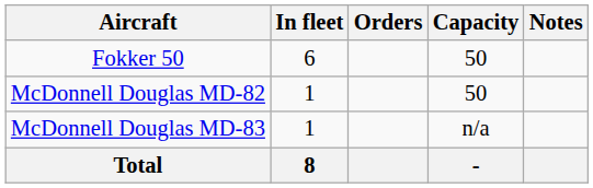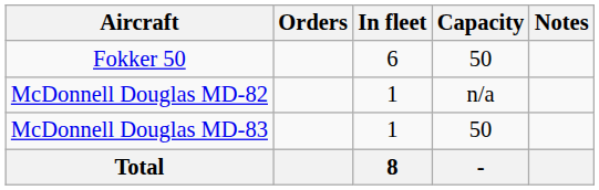columns swapped: In fleet <-> Orders
McDonnell Douglas MD-82 | Capacity: 50 -> n/a
McDonnell Douglas MD-83 | Capacity: n/a -> 50
